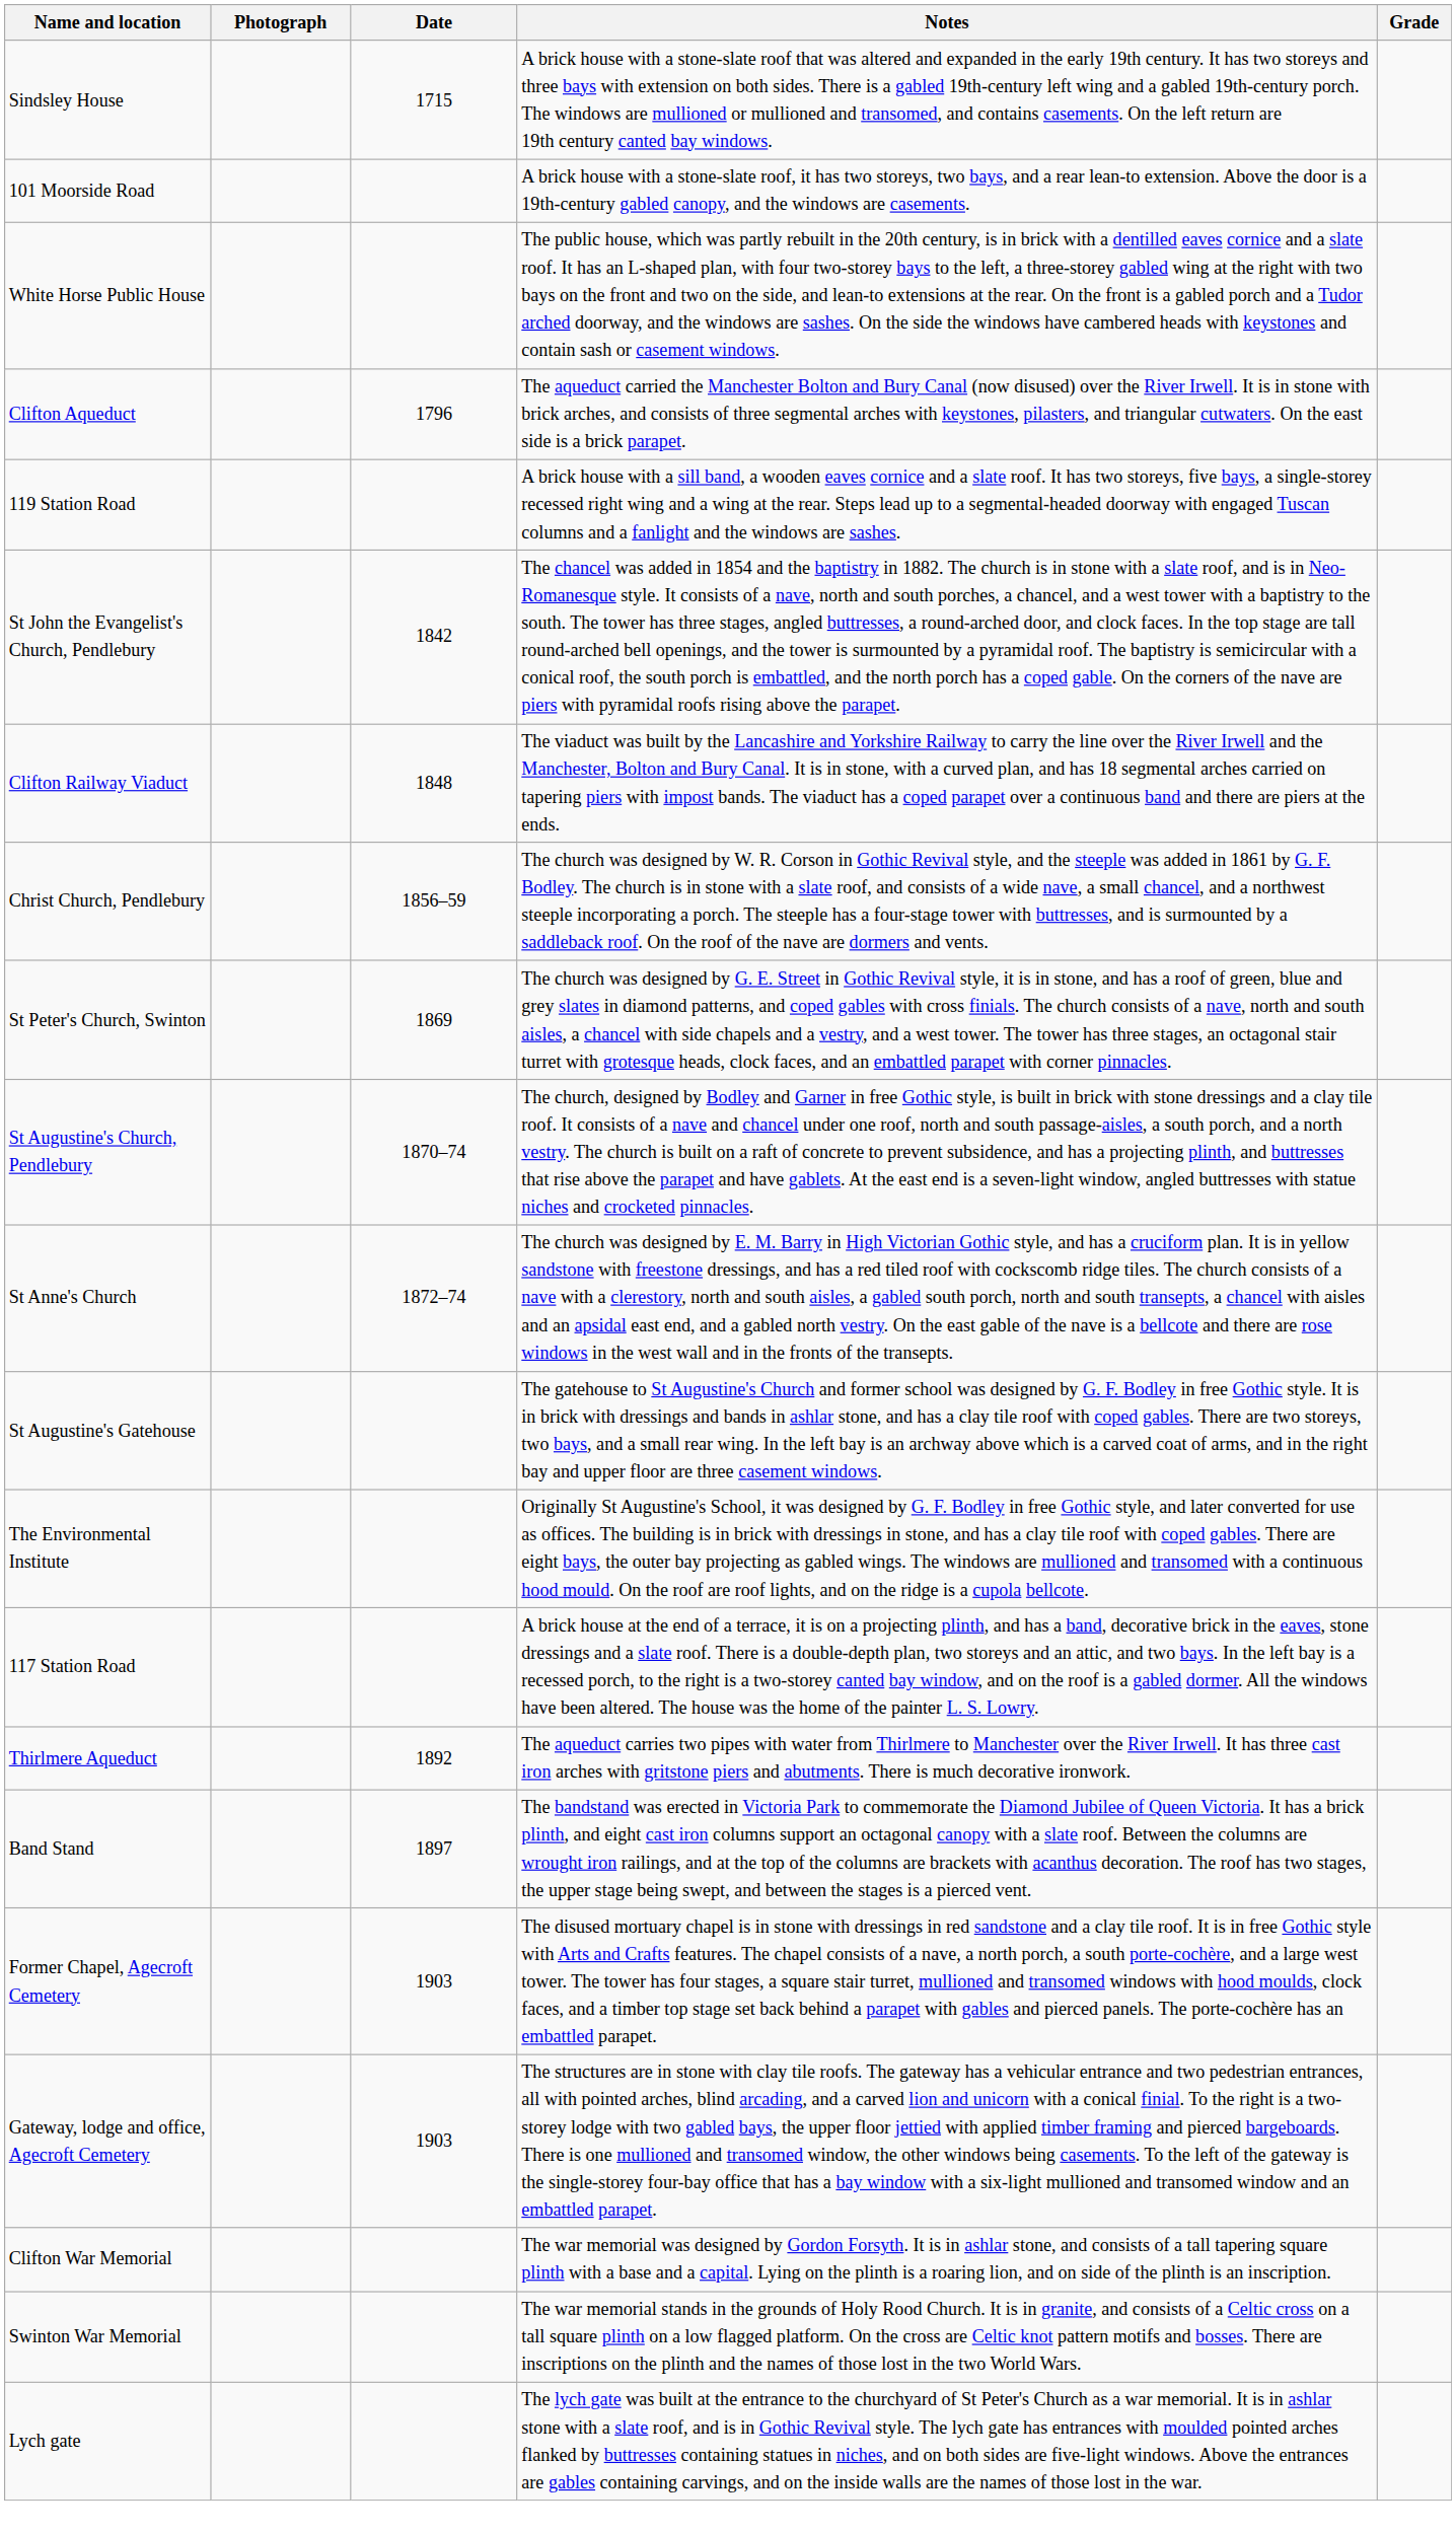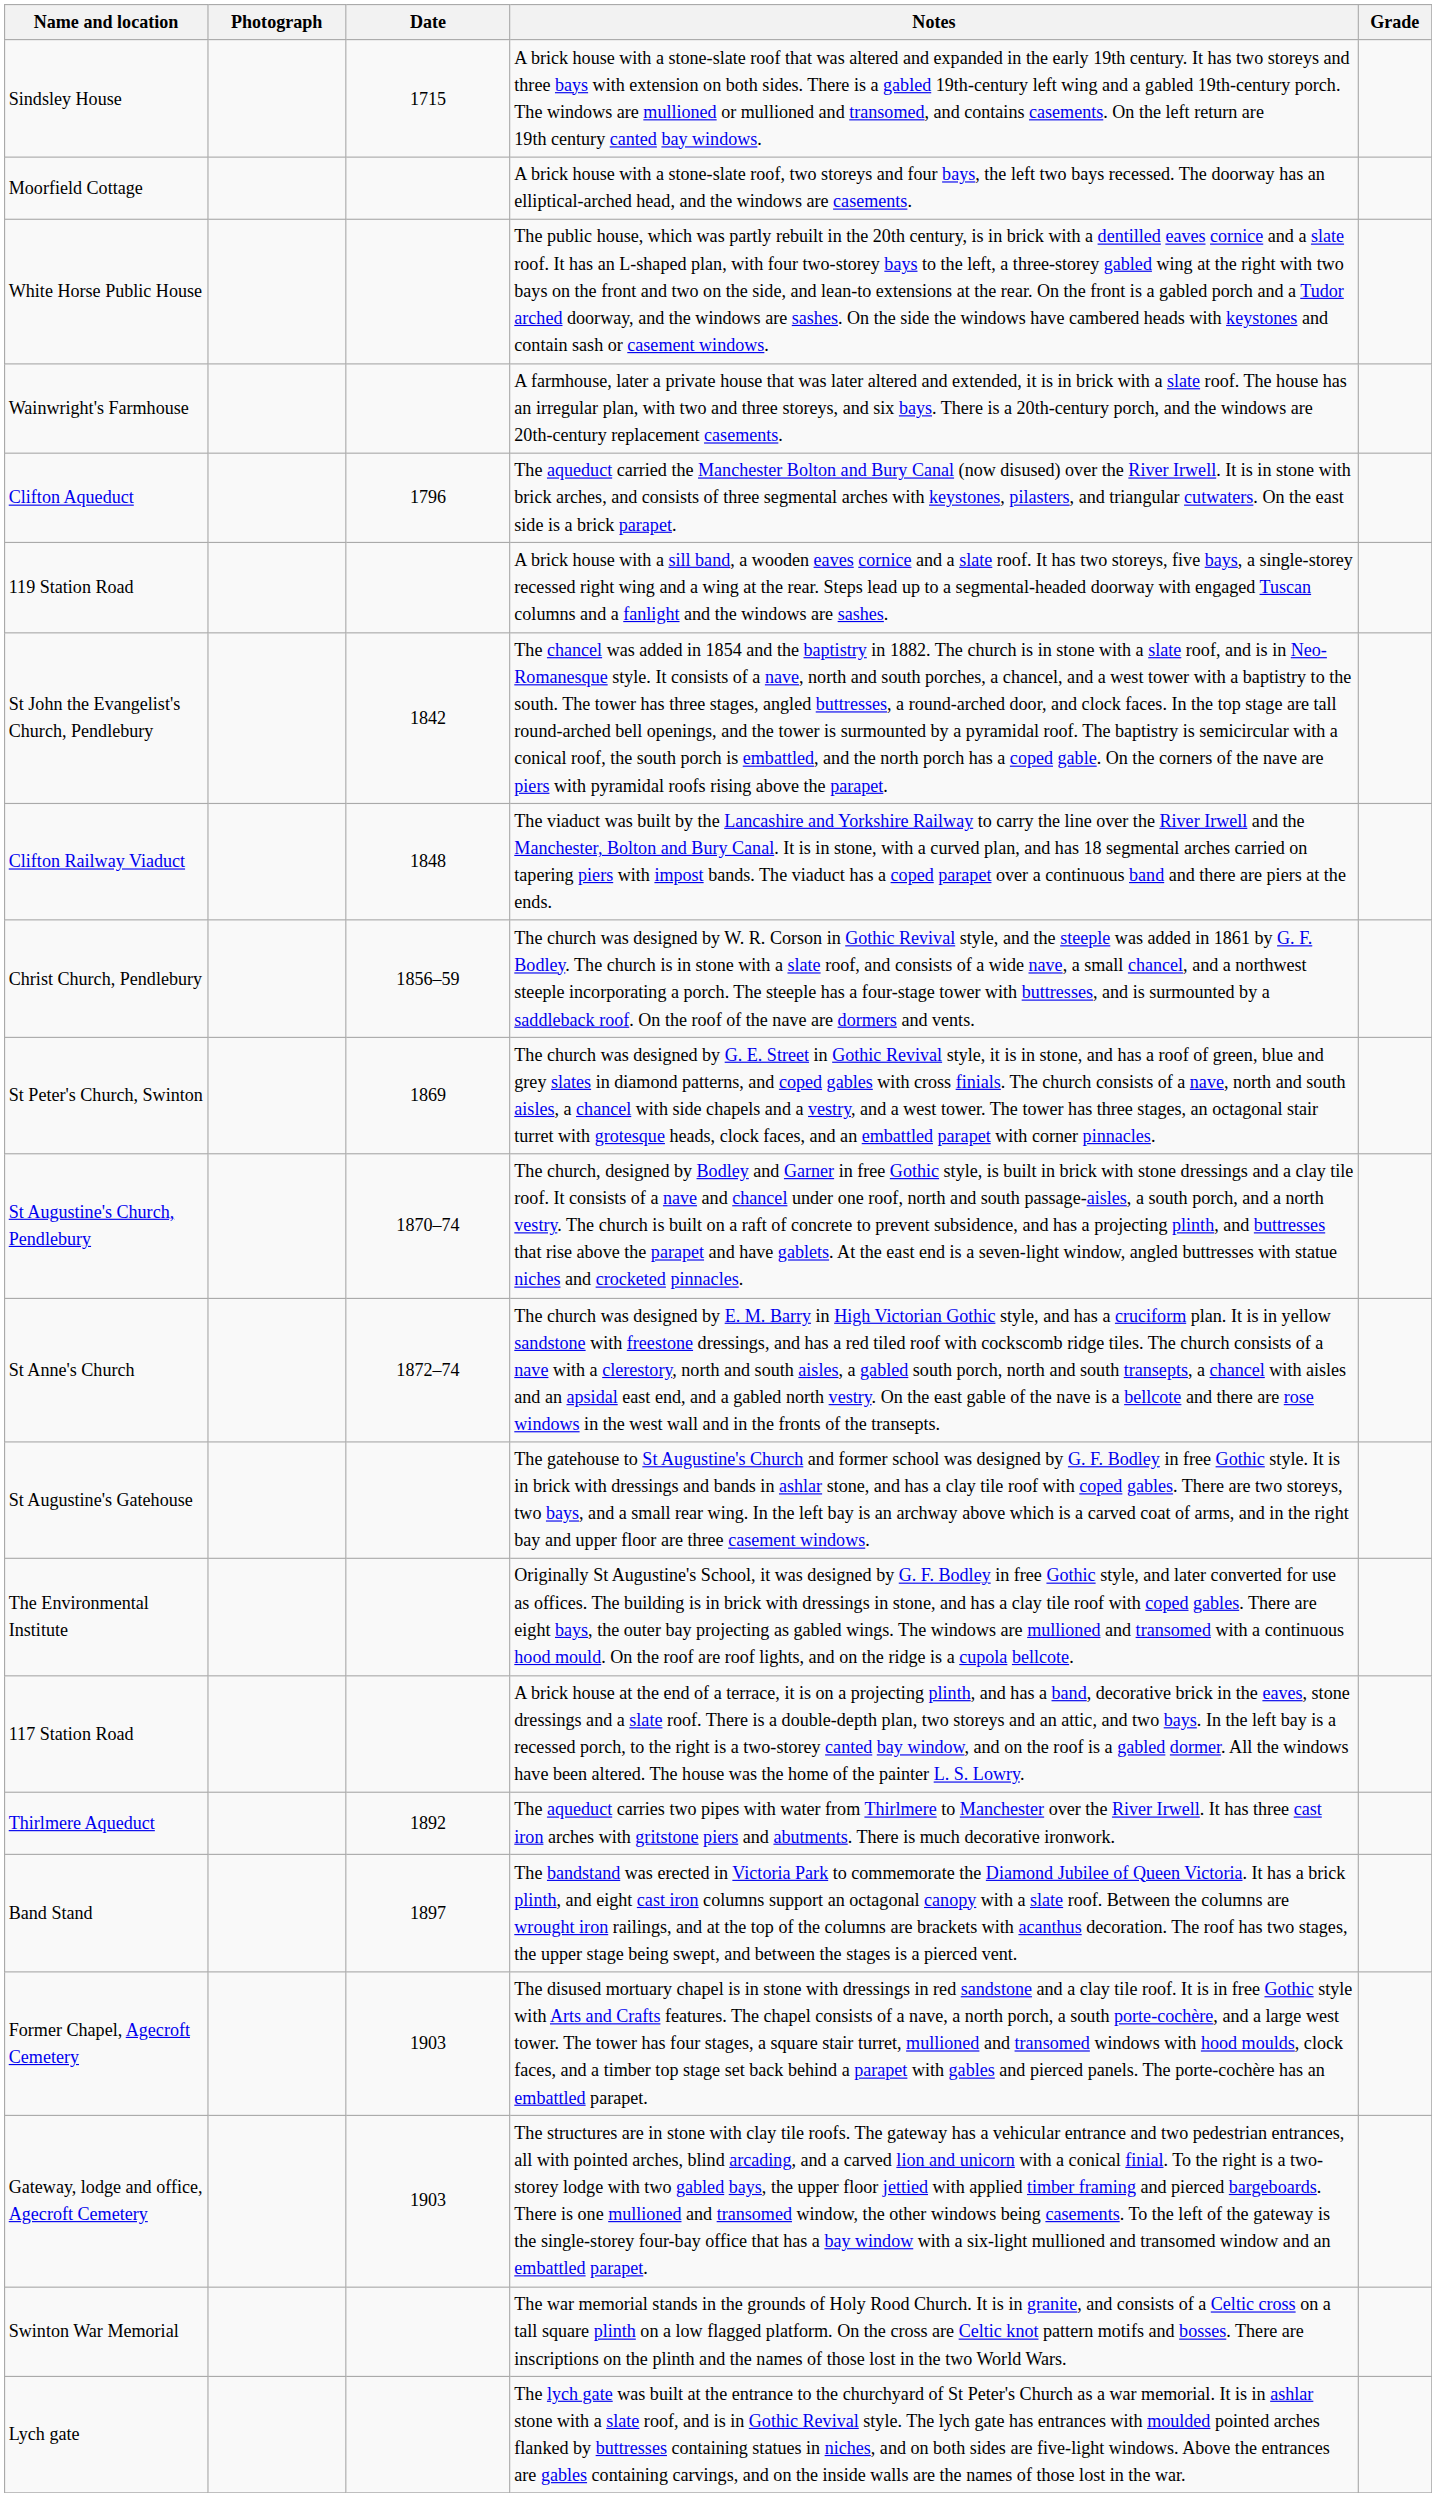- row: 101 Moorside Road | A brick house with a stone-slate roof, it has two storeys, two bays, and a rear lean-to extension. Above the door is a 19th-century gabled canopy, and the windows are casements.
+ row: Moorfield Cottage | A brick house with a stone-slate roof, two storeys and four bays, the left two bays recessed. The doorway has an elliptical-arched head, and the windows are casements.
+ row: Wainwright's Farmhouse | A farmhouse, later a private house that was later altered and extended, it is in brick with a slate roof. The house has an irregular plan, with two and three storeys, and six bays. There is a 20th-century porch, and the windows are 20th-century replacement casements.
- row: Clifton War Memorial | The war memorial was designed by Gordon Forsyth. It is in ashlar stone, and consists of a tall tapering square plinth with a base and a capital. Lying on the plinth is a roaring lion, and on side of the plinth is an inscription.
